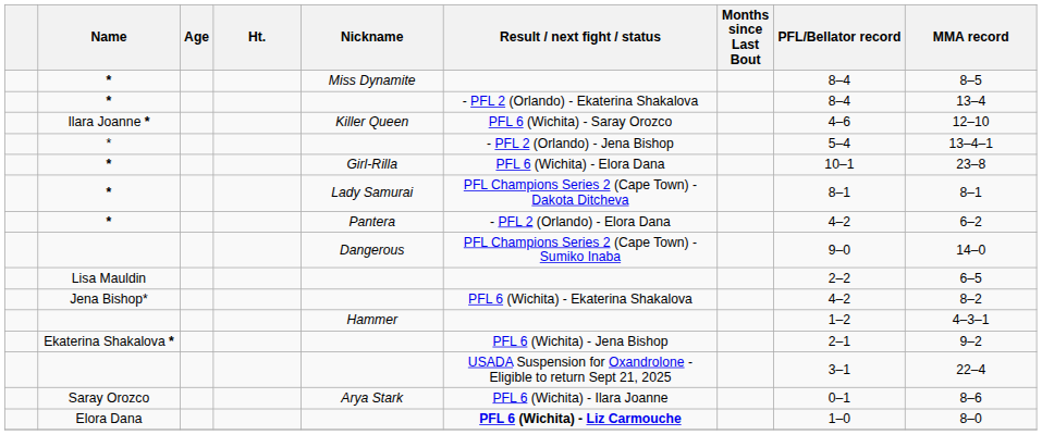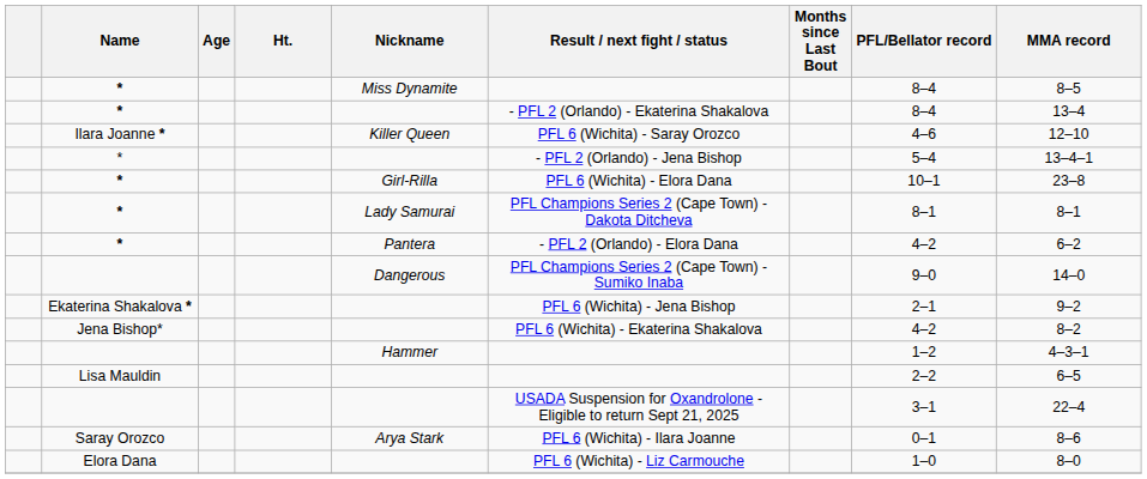rows swapped: Lisa Mauldin <-> Ekaterina Shakalova *
Elora Dana | Result / next fight / status: bold -> normal
